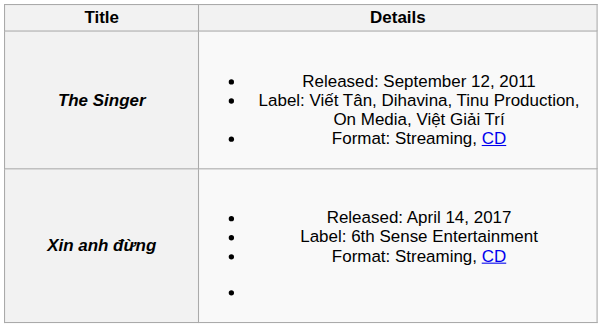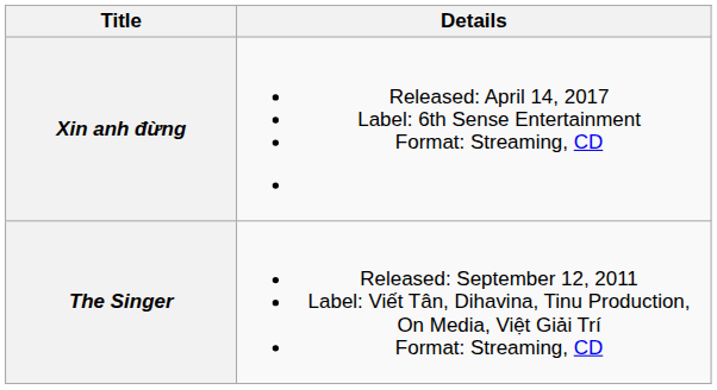rows swapped: The Singer <-> Xin anh đừng
